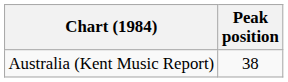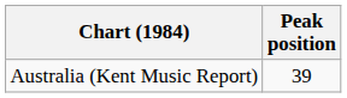Australia (Kent Music Report) | Peak position: 38 -> 39
